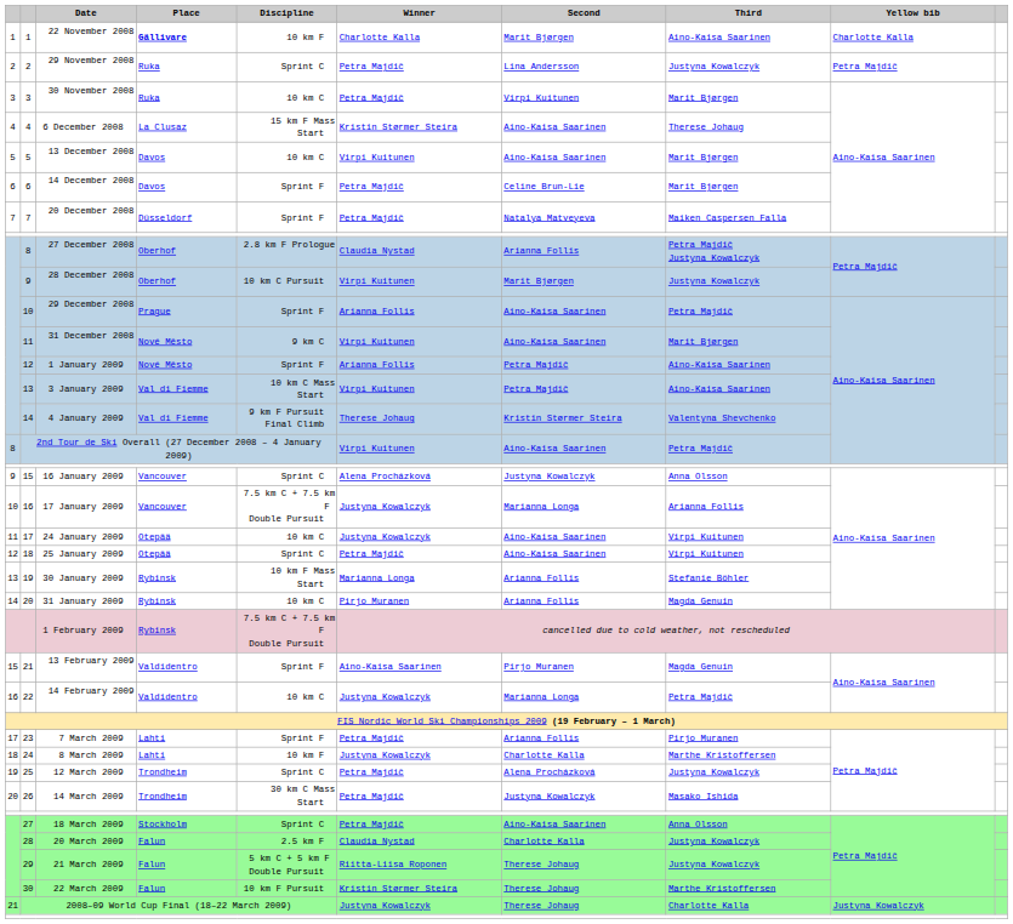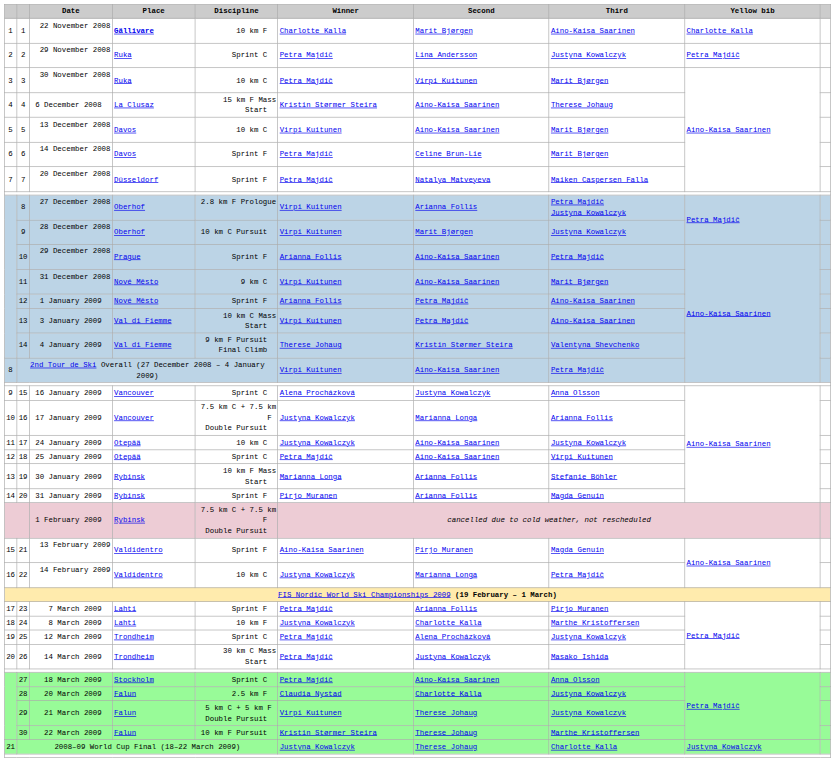27 December 2008 | Winner: Claudia Nystad -> Virpi Kuitunen
24 January 2009 | Third: Virpi Kuitunen -> Justyna Kowalczyk
31 January 2009 | Discipline: 10 km C -> Sprint F
21 March 2009 | Winner: Riitta-Liisa Roponen -> Virpi Kuitunen
